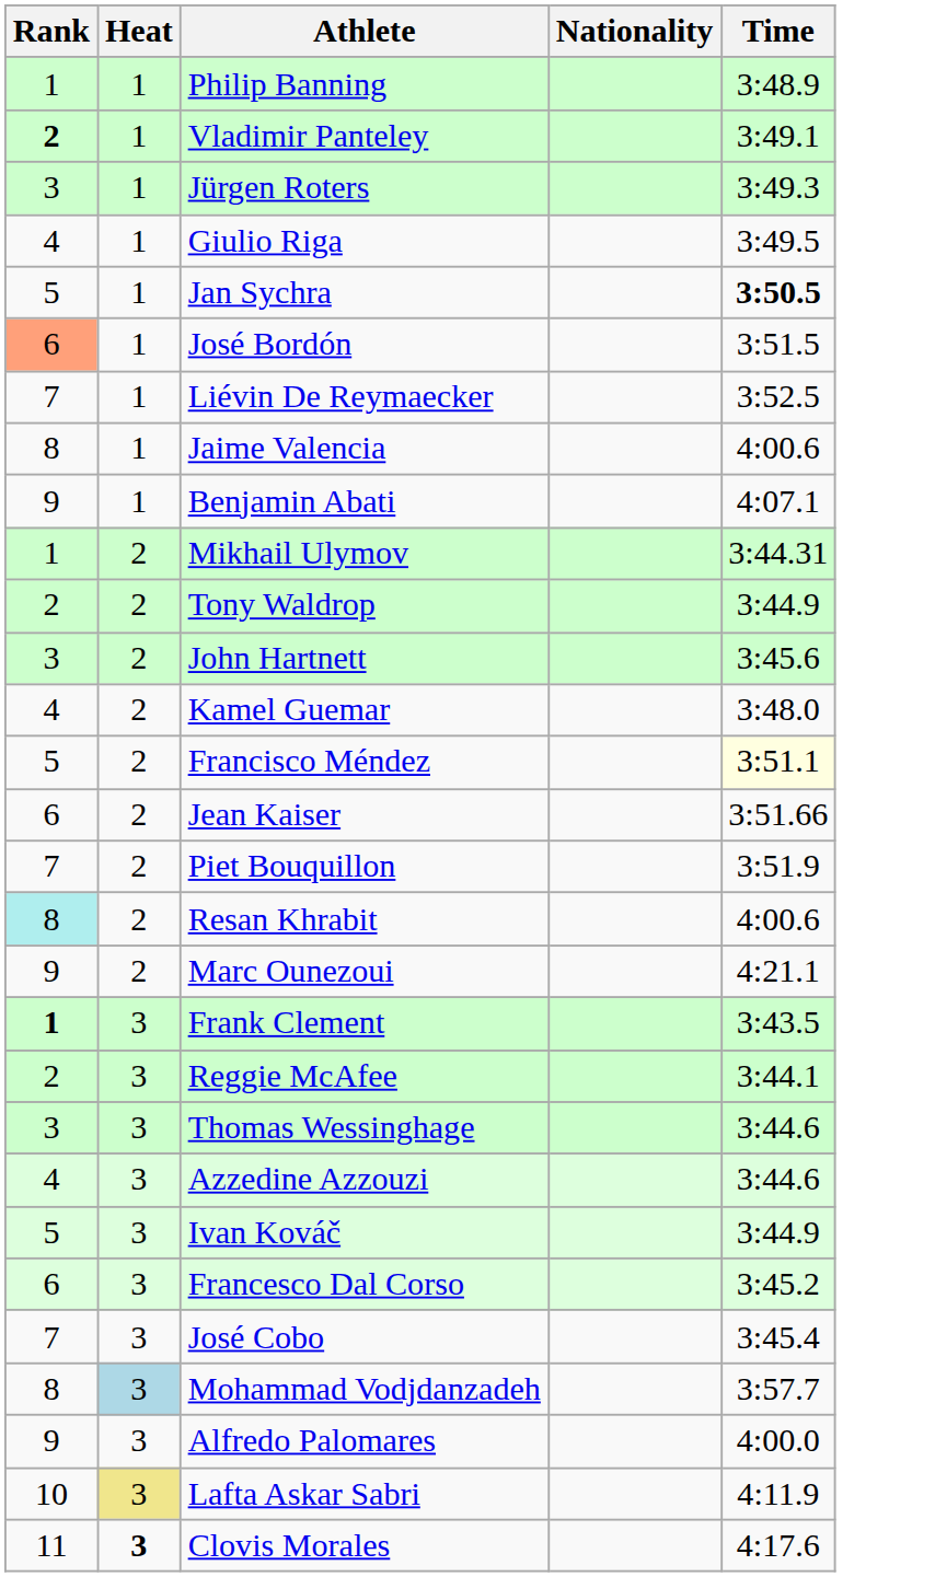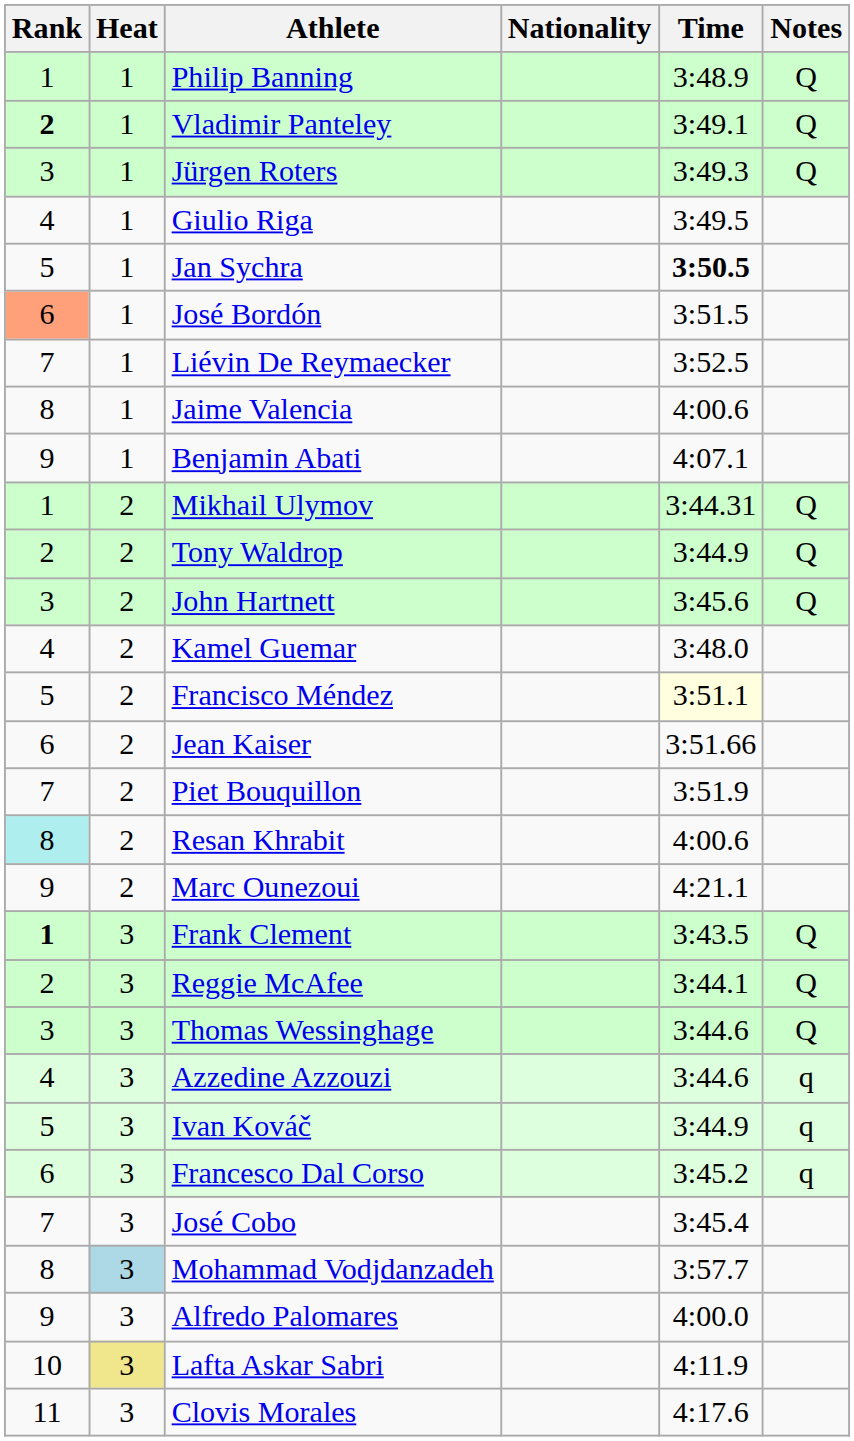+ column: Notes | Q | Q | Q | Q | Q | Q | Q | Q | Q | q | q | q
Clovis Morales | Heat: bold -> normal
